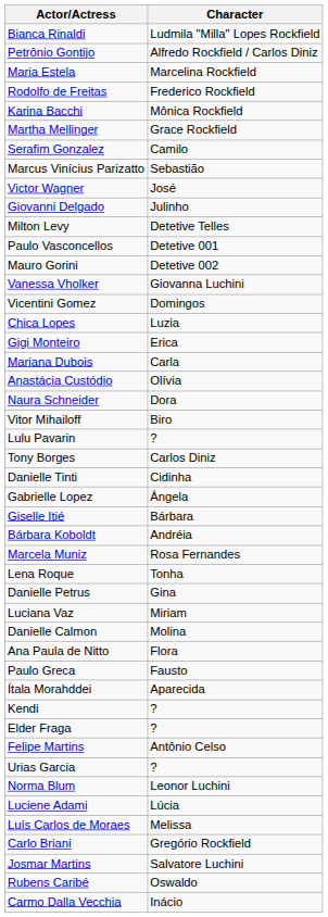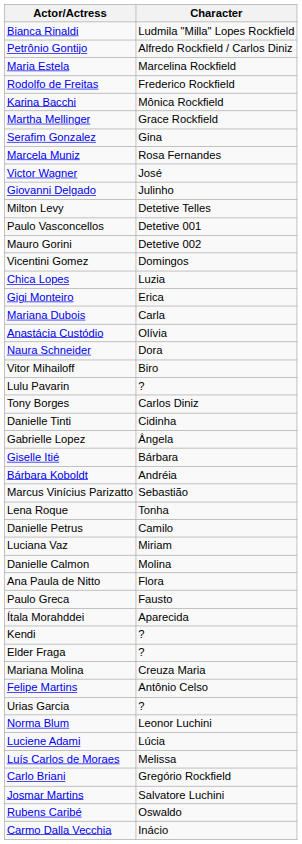Serafim Gonzalez | Character: Camilo -> Gina
rows swapped: Marcela Muniz <-> Marcus Vinícius Parizatto
- row: Vanessa Vholker | Giovanna Luchini
Danielle Petrus | Character: Gina -> Camilo
+ row: Mariana Molina | Creuza Maria
